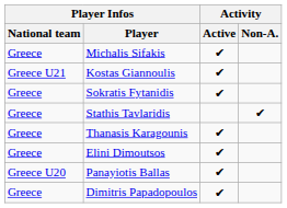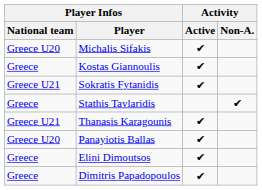Michalis Sifakis | Player Infos / National team: Greece -> Greece U20
Kostas Giannoulis | Player Infos / National team: Greece U21 -> Greece
Sokratis Fytanidis | Player Infos / National team: Greece -> Greece U21
Thanasis Karagounis | Player Infos / National team: Greece -> Greece U21
rows swapped: Panayiotis Ballas <-> Elini Dimoutsos
